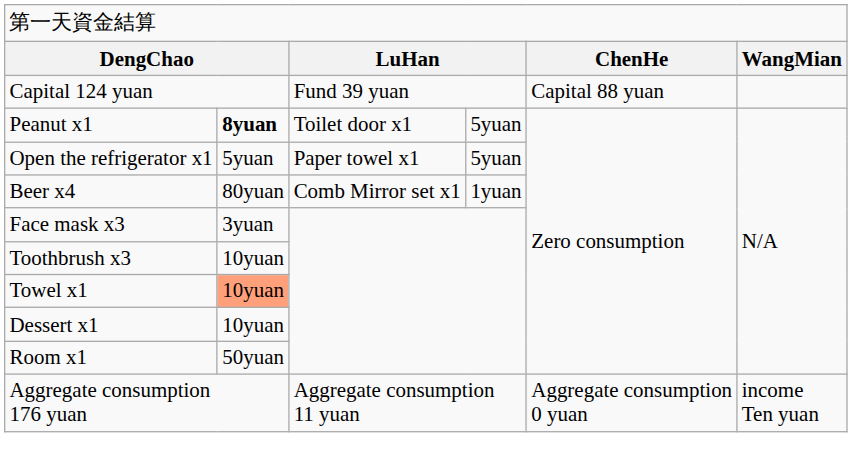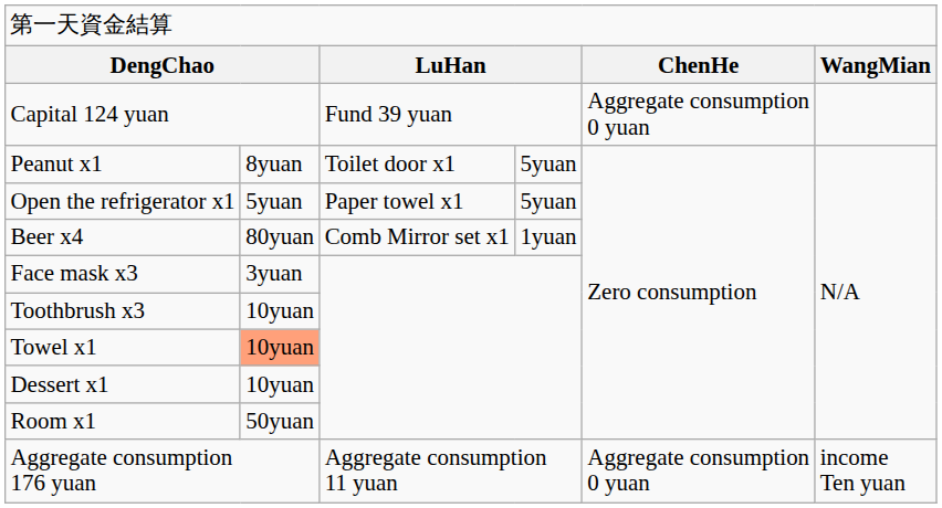Capital 124 yuan | column 5: Capital 88 yuan -> Aggregate consumption 0 yuan
Peanut x1 | column 2: bold -> normal
